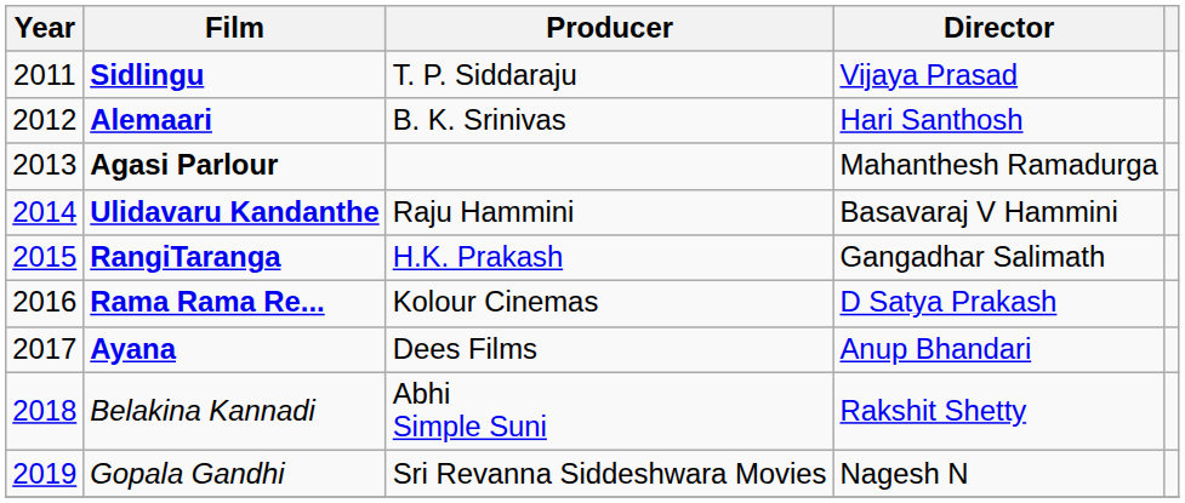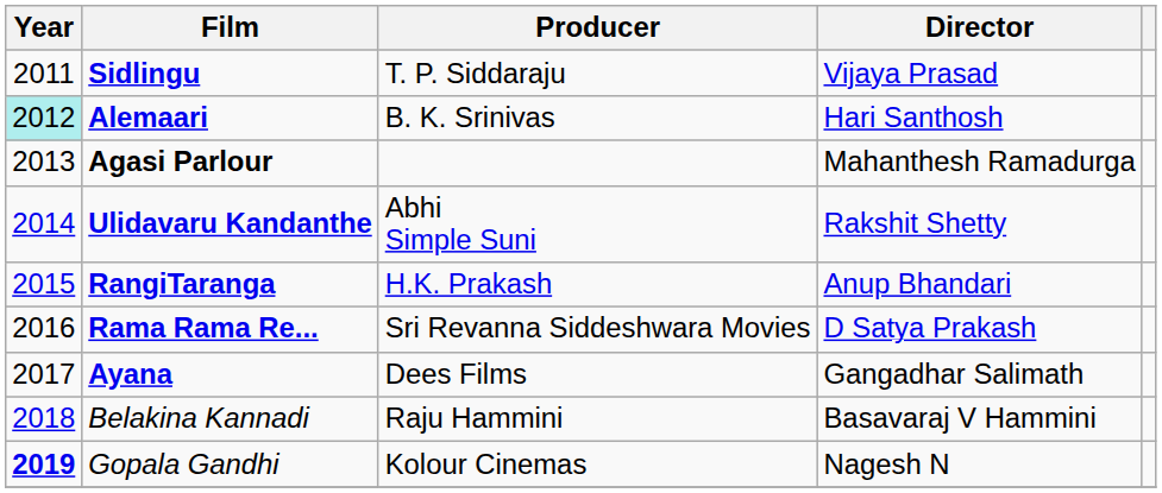Alemaari | Year: no background -> paleturquoise background
Ulidavaru Kandanthe | Producer: Raju Hammini -> Abhi Simple Suni
Ulidavaru Kandanthe | Director: Basavaraj V Hammini -> Rakshit Shetty
RangiTaranga | Director: Gangadhar Salimath -> Anup Bhandari
Rama Rama Re... | Producer: Kolour Cinemas -> Sri Revanna Siddeshwara Movies
Ayana | Director: Anup Bhandari -> Gangadhar Salimath
Belakina Kannadi | Producer: Abhi Simple Suni -> Raju Hammini
Belakina Kannadi | Director: Rakshit Shetty -> Basavaraj V Hammini
Gopala Gandhi | Year: normal -> bold
Gopala Gandhi | Producer: Sri Revanna Siddeshwara Movies -> Kolour Cinemas
